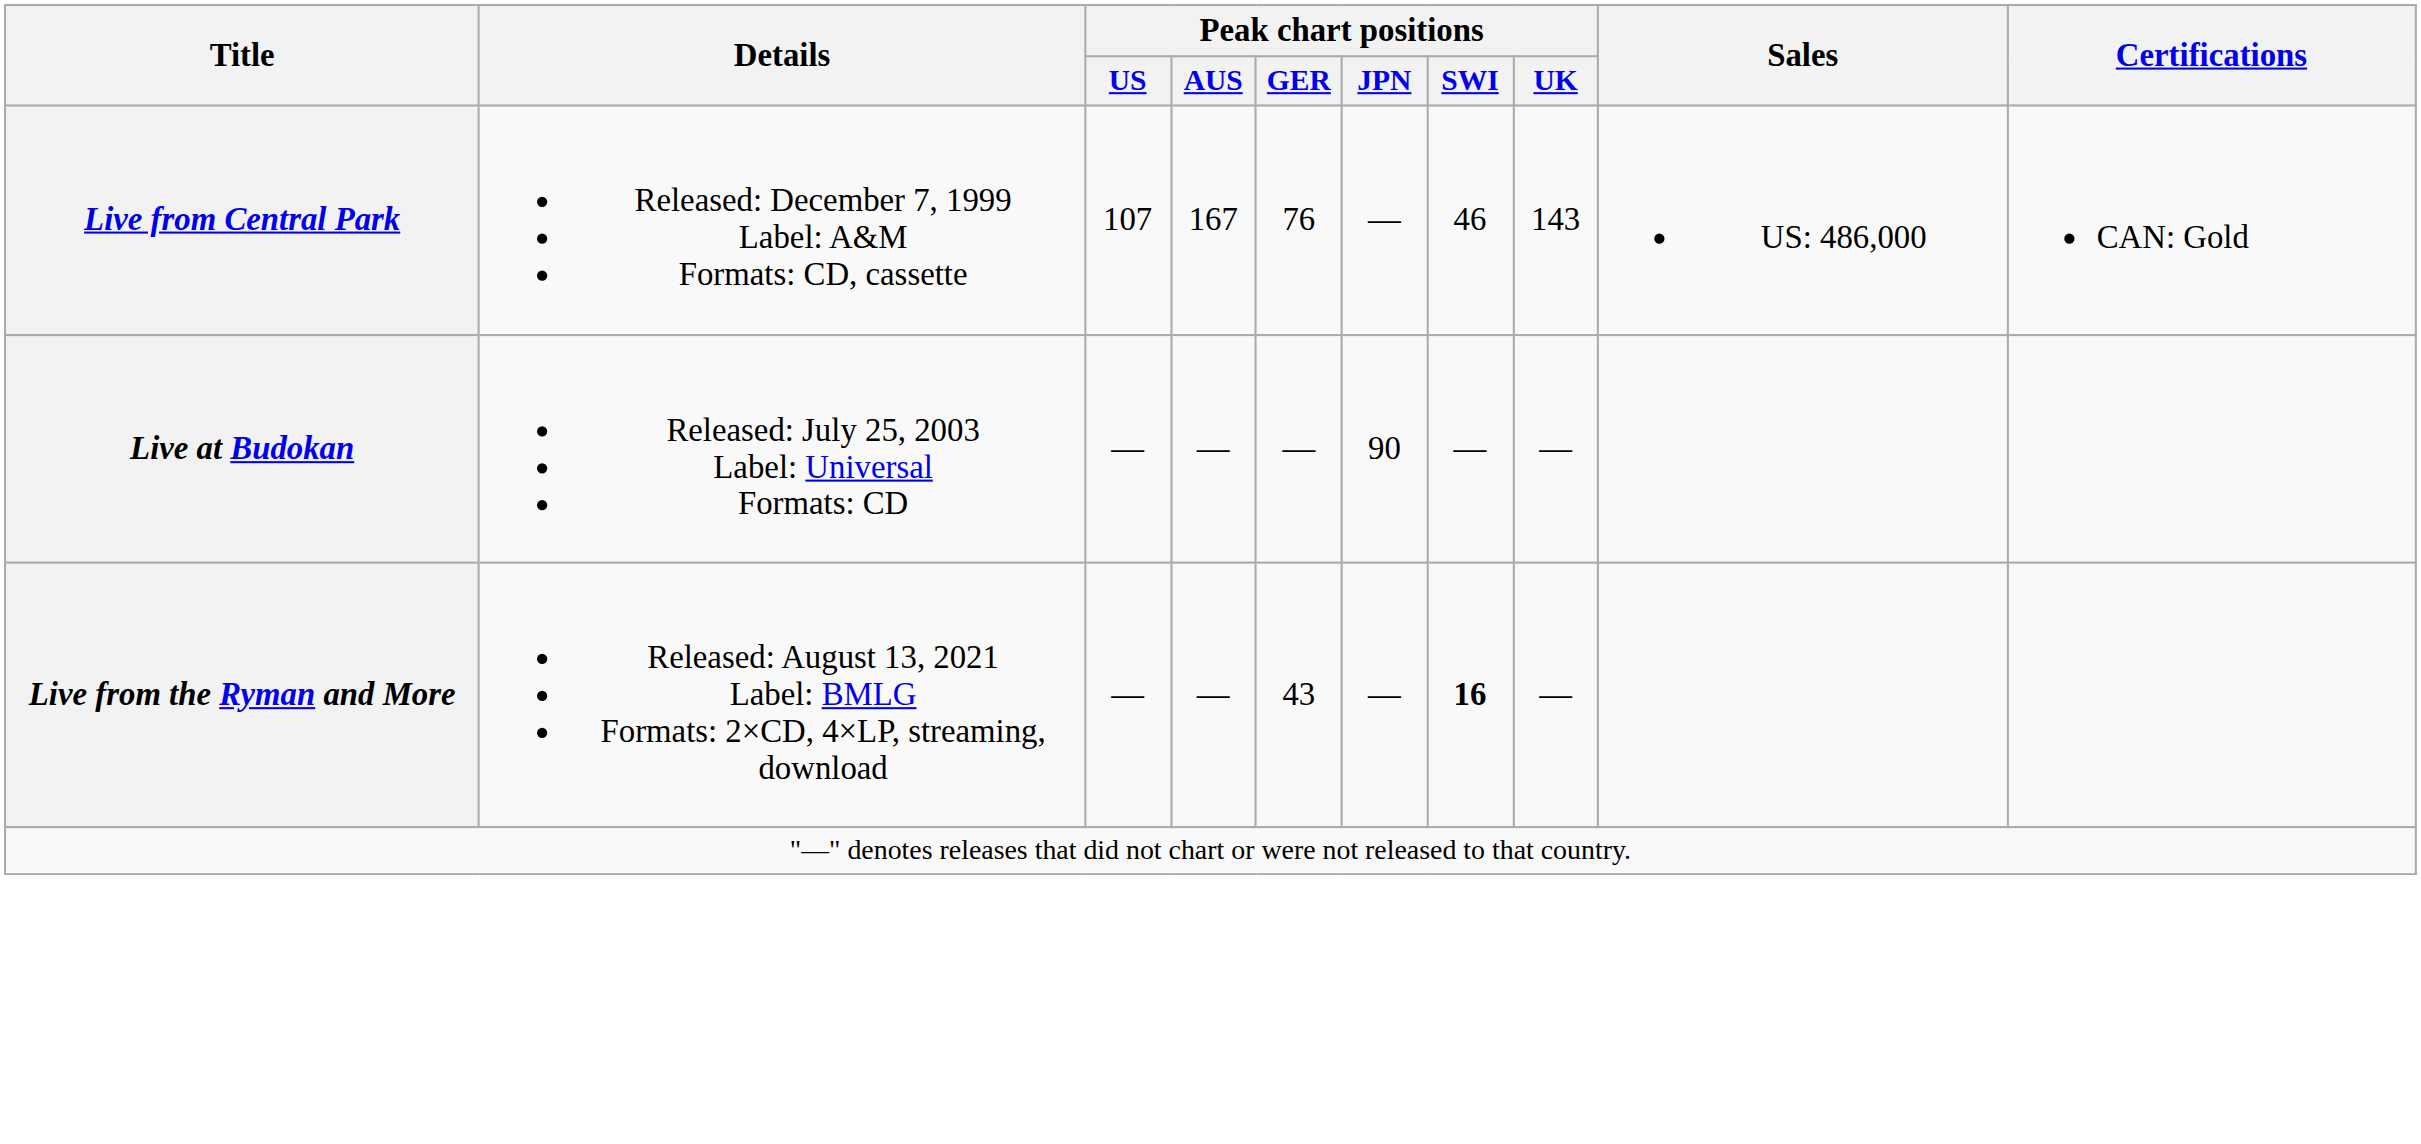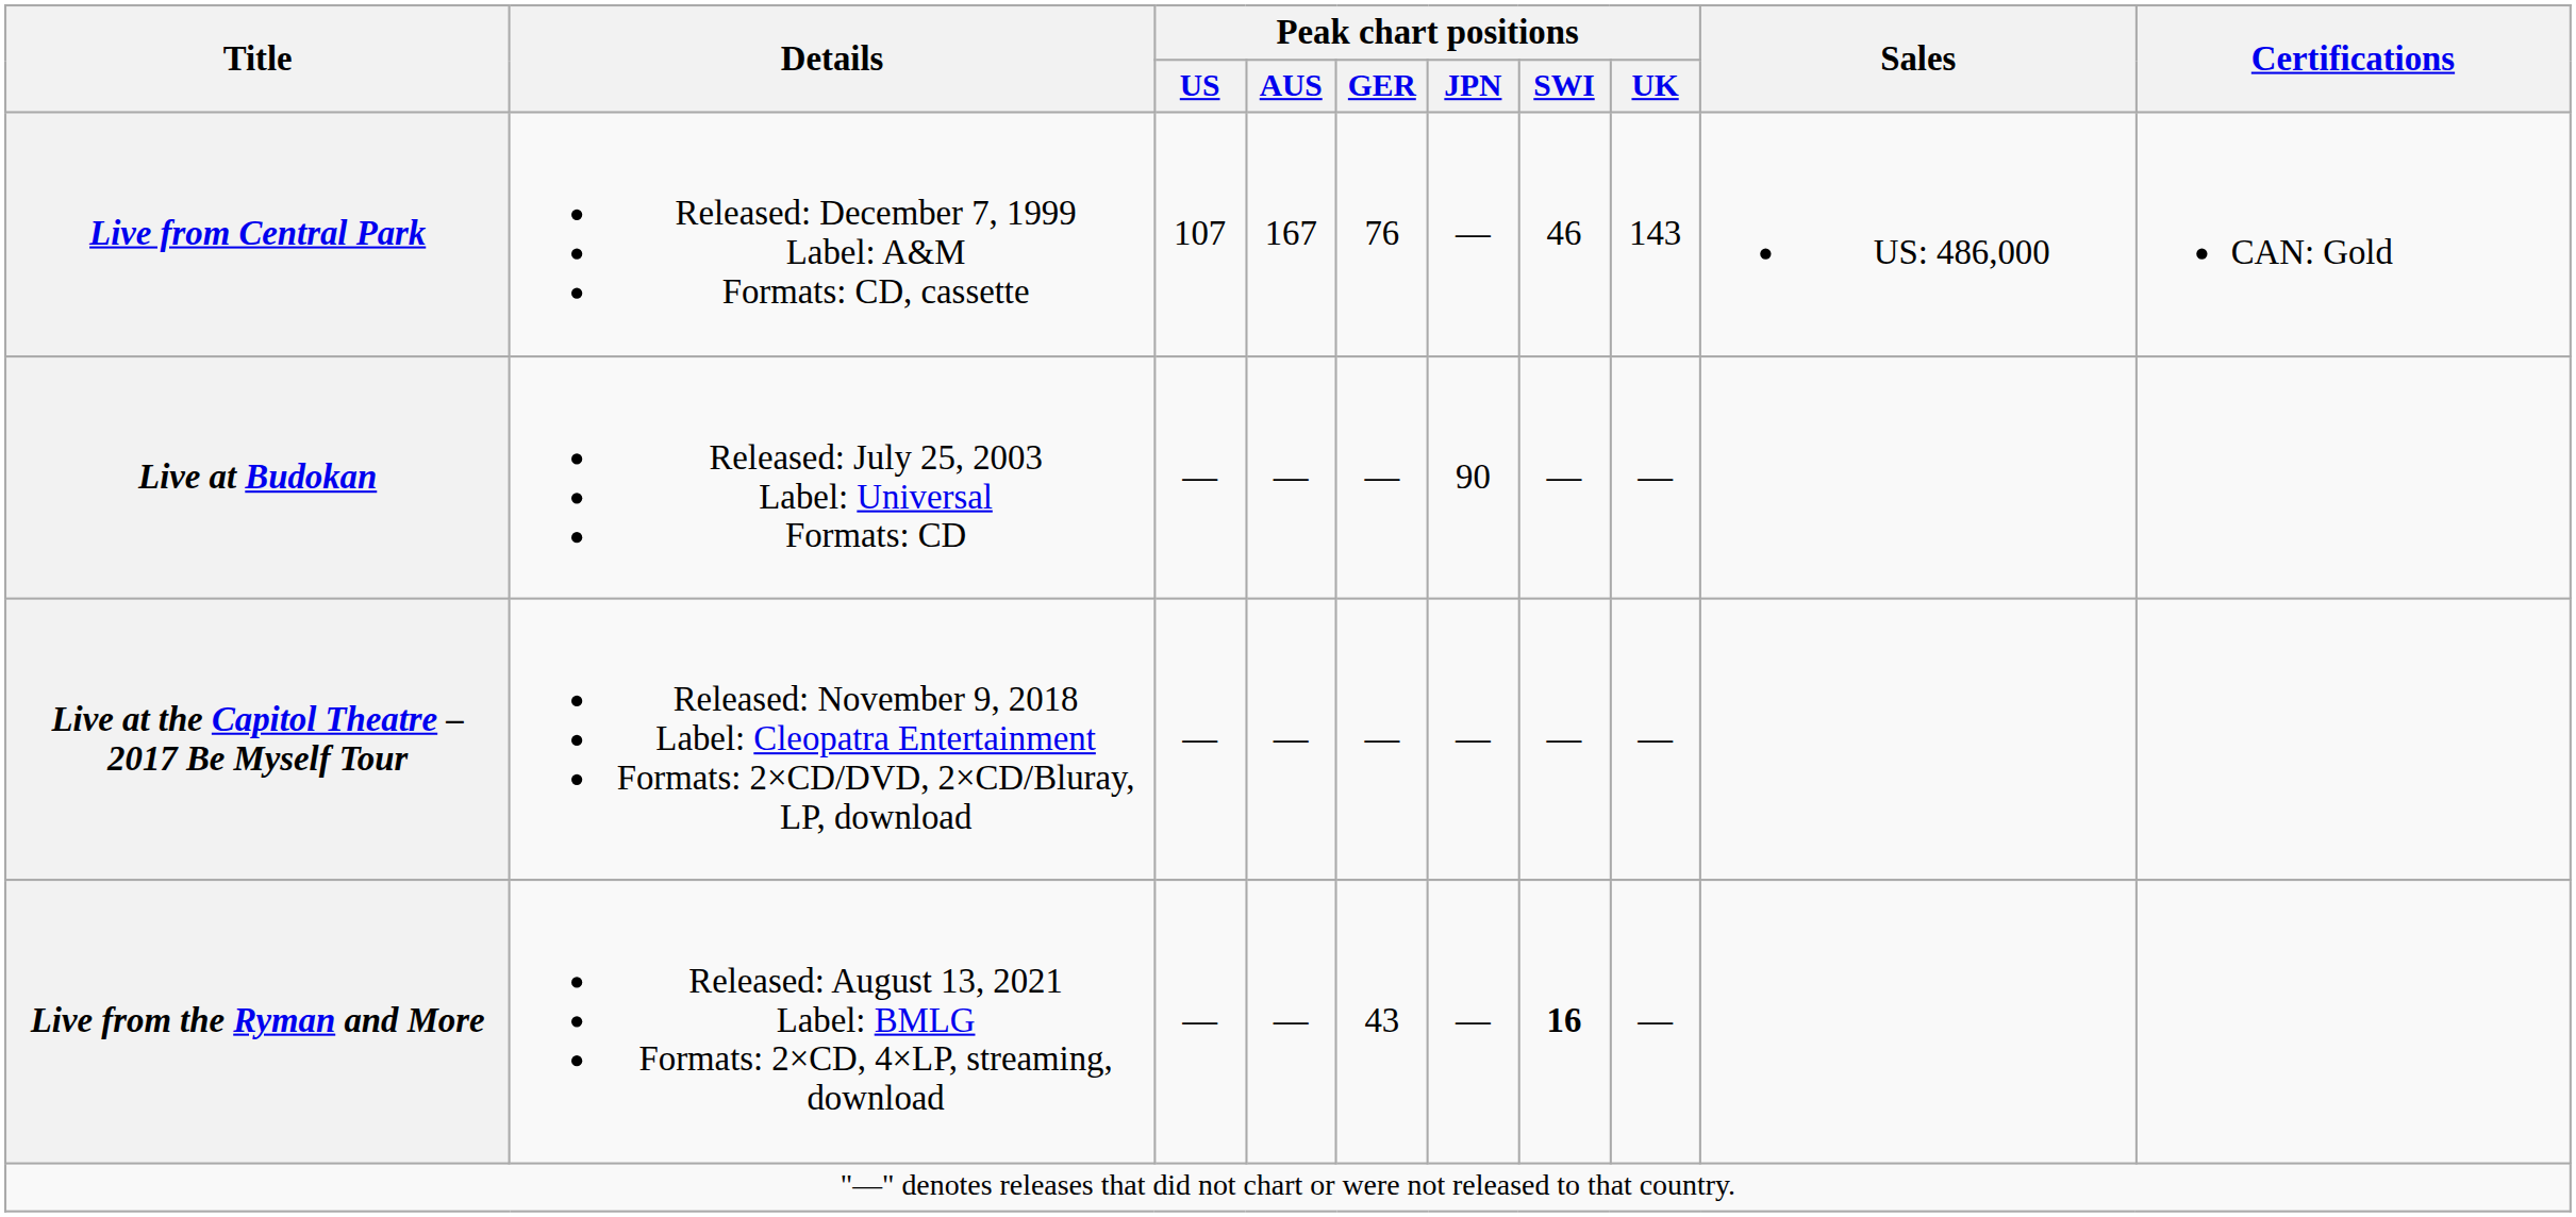+ row: Live at the Capitol Theatre – 2017 Be Myself Tour | Released: November 9, 2018 Label: Cleopatra Entertainment Formats: 2×CD/DVD, 2×CD/Bluray, LP, download | — | — | — | — | — | —
